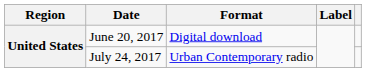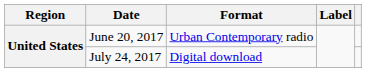June 20, 2017 | Format: Digital download -> Urban Contemporary radio
July 24, 2017 | Format: Urban Contemporary radio -> Digital download
